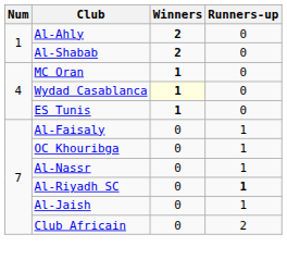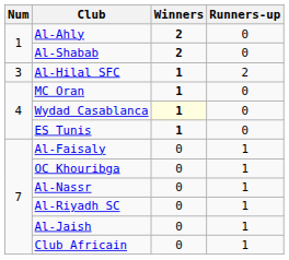+ row: 3 | Al-Hilal SFC | 1 | 2
Al-Riyadh SC | Runners-up: bold -> normal
Club Africain | Runners-up: 2 -> 1
